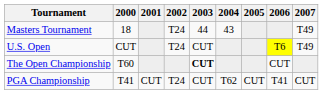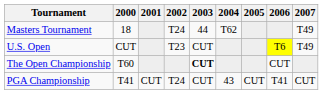Masters Tournament | 2004: 43 -> T62
U.S. Open | 2002: T24 -> T23
PGA Championship | 2004: T62 -> 43
